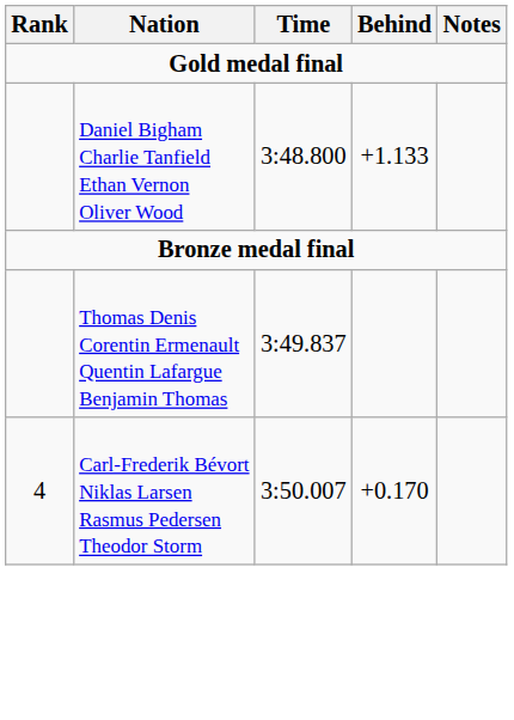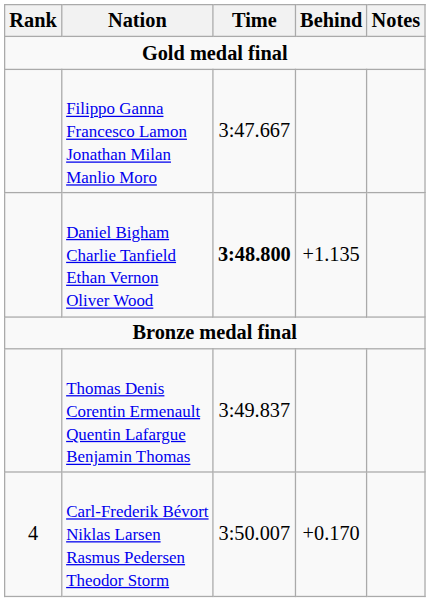+ row: Filippo Ganna Francesco Lamon Jonathan Milan Manlio Moro | 3:47.667
Daniel Bigham Charlie Tanfield Ethan Vernon Oliver Wood | Time: normal -> bold
Daniel Bigham Charlie Tanfield Ethan Vernon Oliver Wood | Behind: +1.133 -> +1.135
